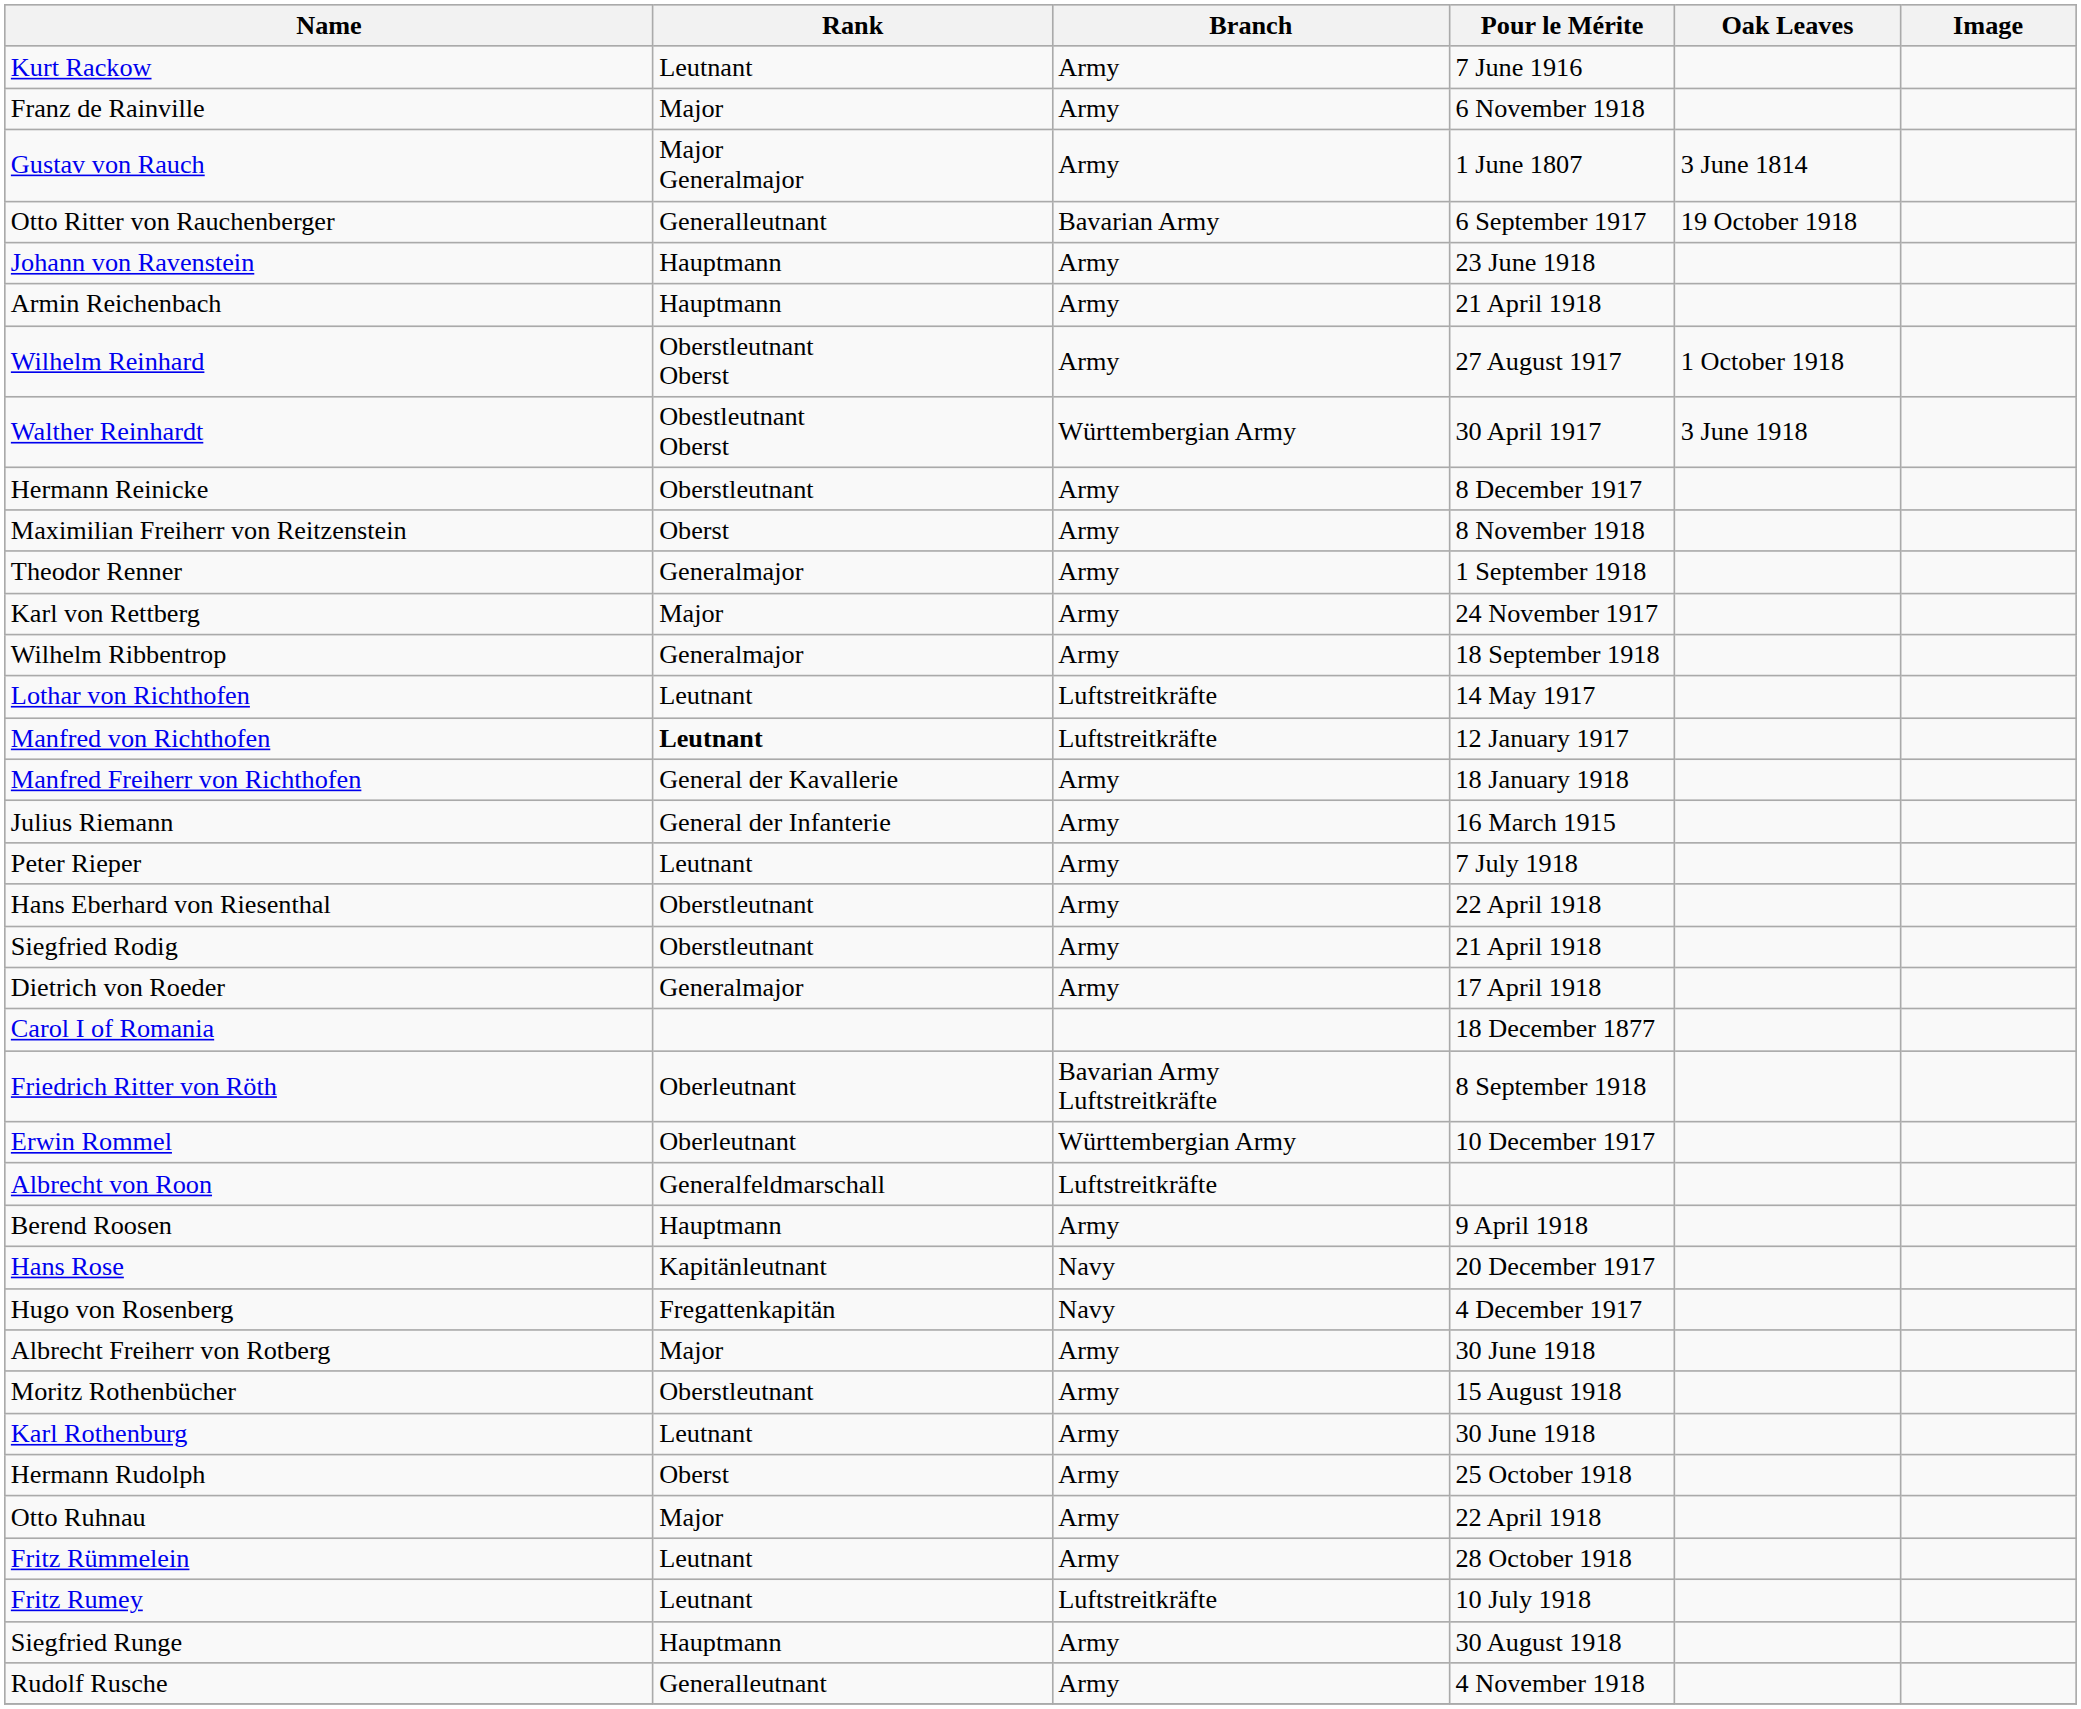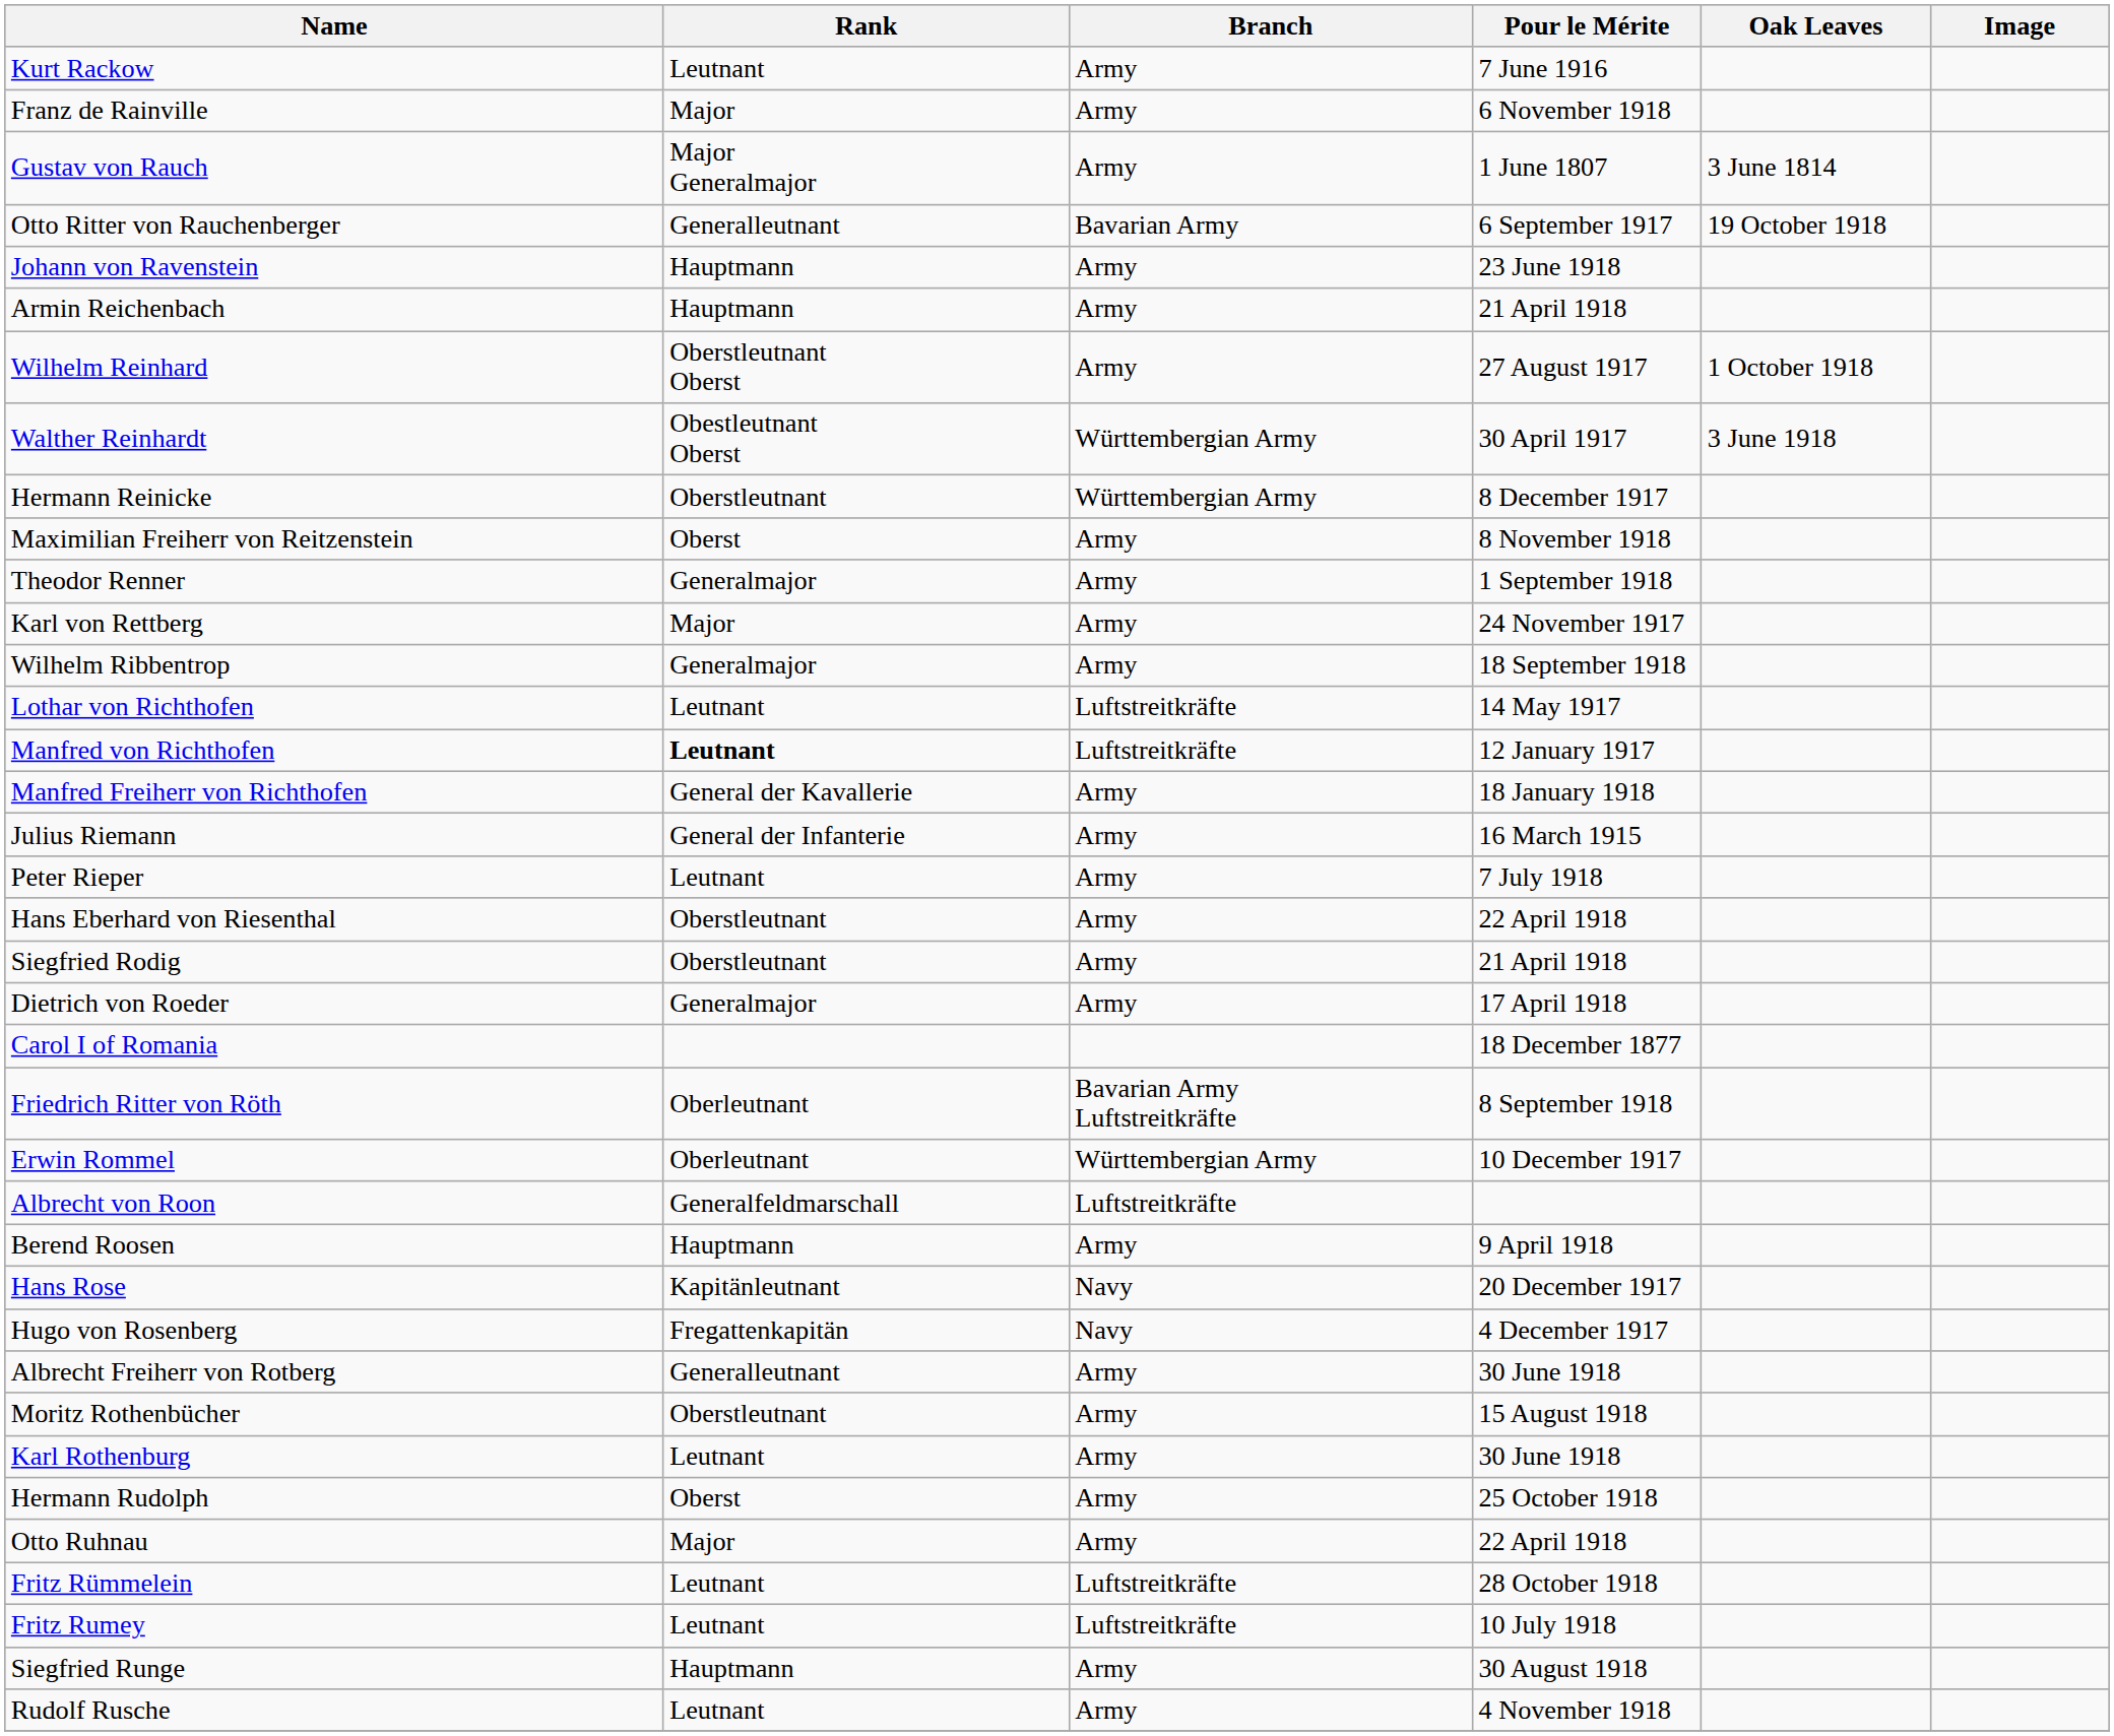Hermann Reinicke | Branch: Army -> Württembergian Army
Albrecht Freiherr von Rotberg | Rank: Major -> Generalleutnant
Fritz Rümmelein | Branch: Army -> Luftstreitkräfte
Rudolf Rusche | Rank: Generalleutnant -> Leutnant
